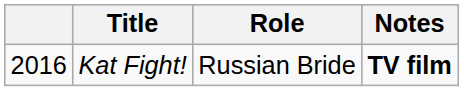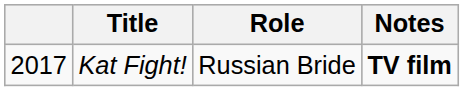Kat Fight! | column 1: 2016 -> 2017
